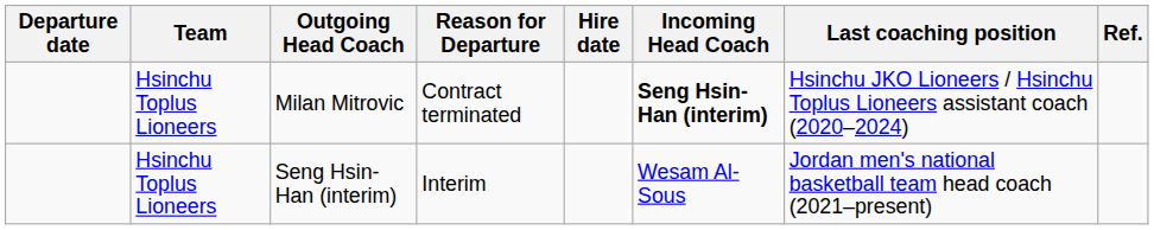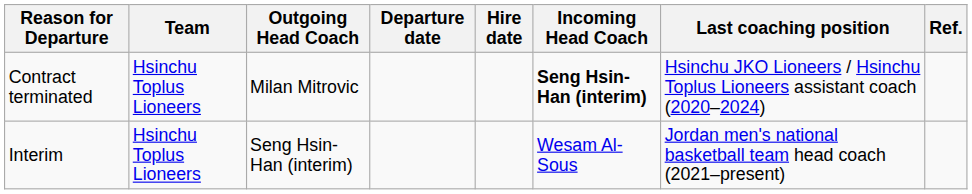columns swapped: Departure date <-> Reason for Departure
